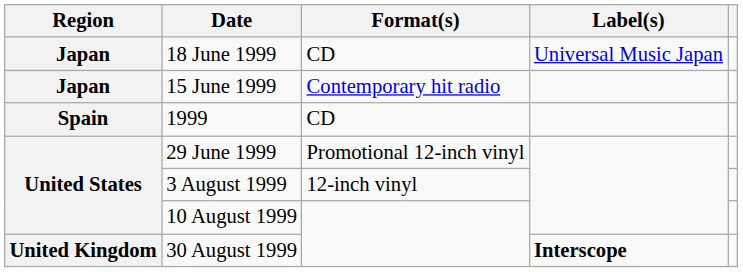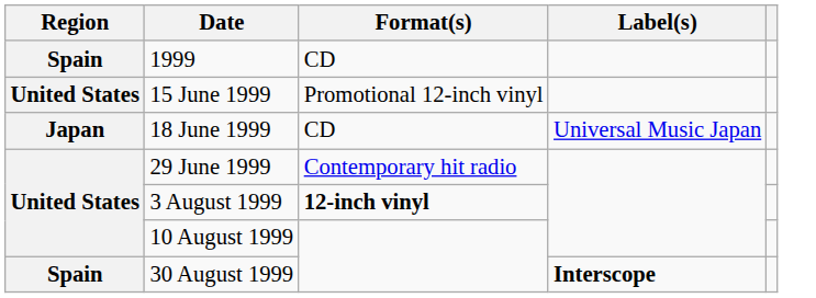rows swapped: 1999 <-> 18 June 1999
15 June 1999 | Region: Japan -> United States
15 June 1999 | Format(s): Contemporary hit radio -> Promotional 12-inch vinyl
29 June 1999 | Format(s): Promotional 12-inch vinyl -> Contemporary hit radio
3 August 1999 | Format(s): normal -> bold
30 August 1999 | Region: United Kingdom -> Spain
